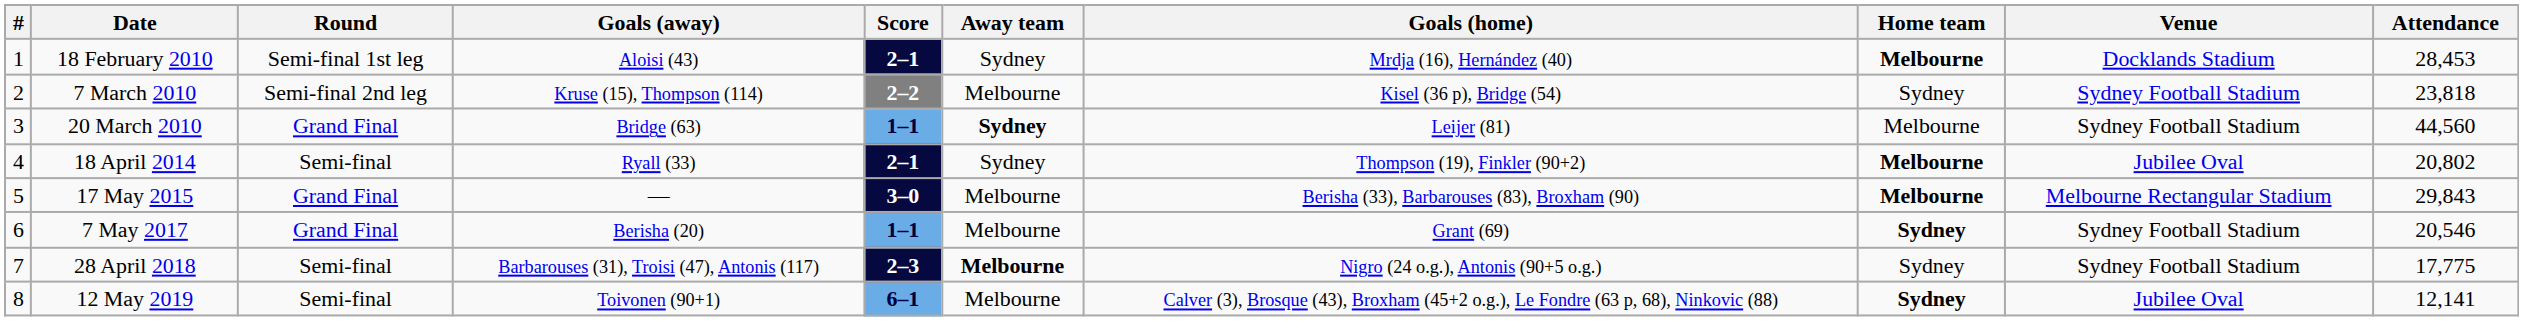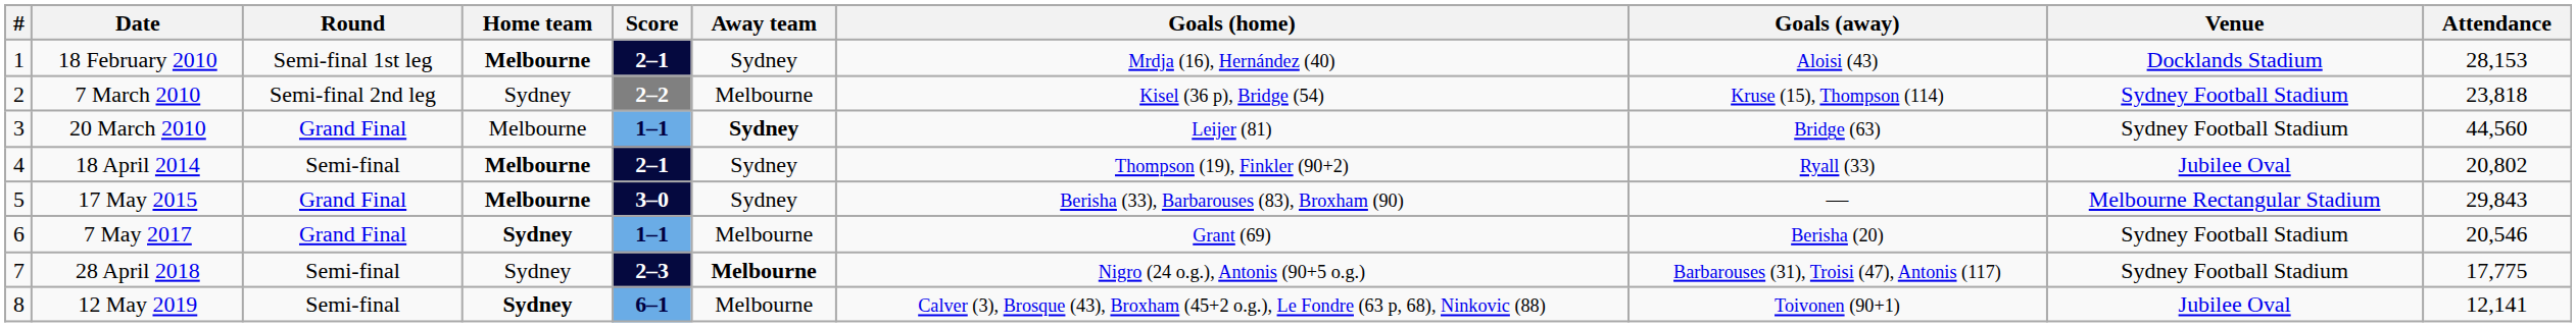columns swapped: Home team <-> Goals (away)
18 February 2010 | Attendance: 28,453 -> 28,153
17 May 2015 | Away team: Melbourne -> Sydney
